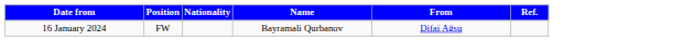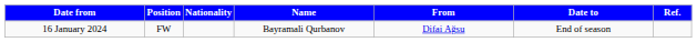+ column: Date to | End of season
